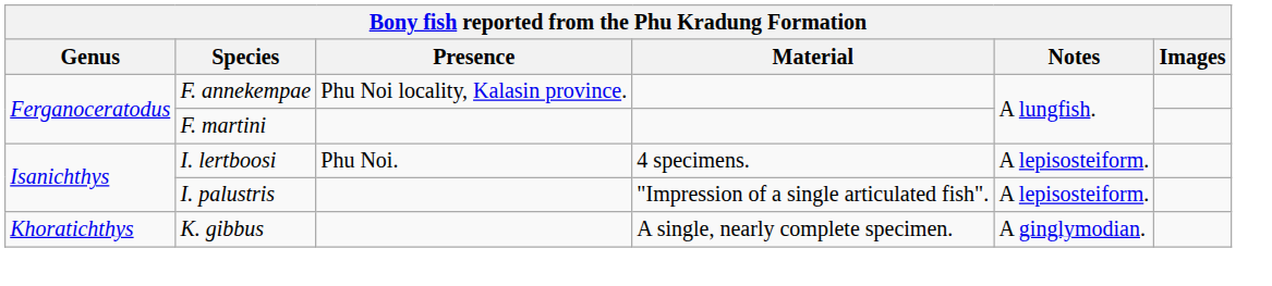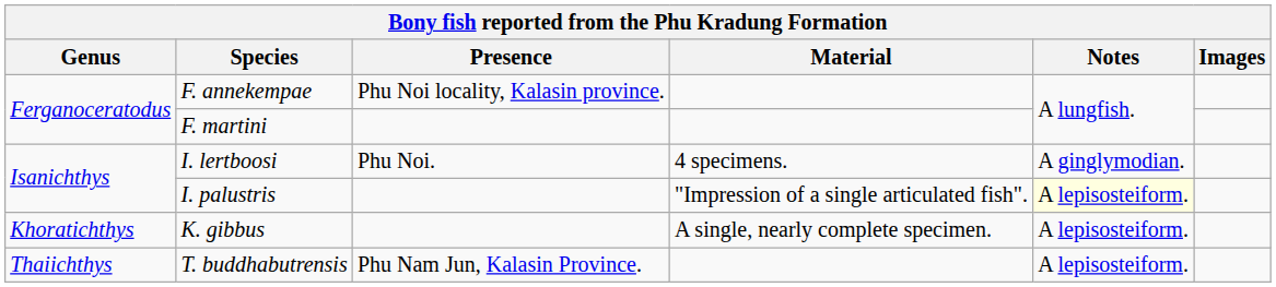I. lertboosi | Notes: A lepisosteiform. -> A ginglymodian.
I. palustris | Notes: no background -> lightyellow background
K. gibbus | Notes: A ginglymodian. -> A lepisosteiform.
+ row: Thaiichthys | T. buddhabutrensis | Phu Nam Jun, Kalasin Province. | A lepisosteiform.
